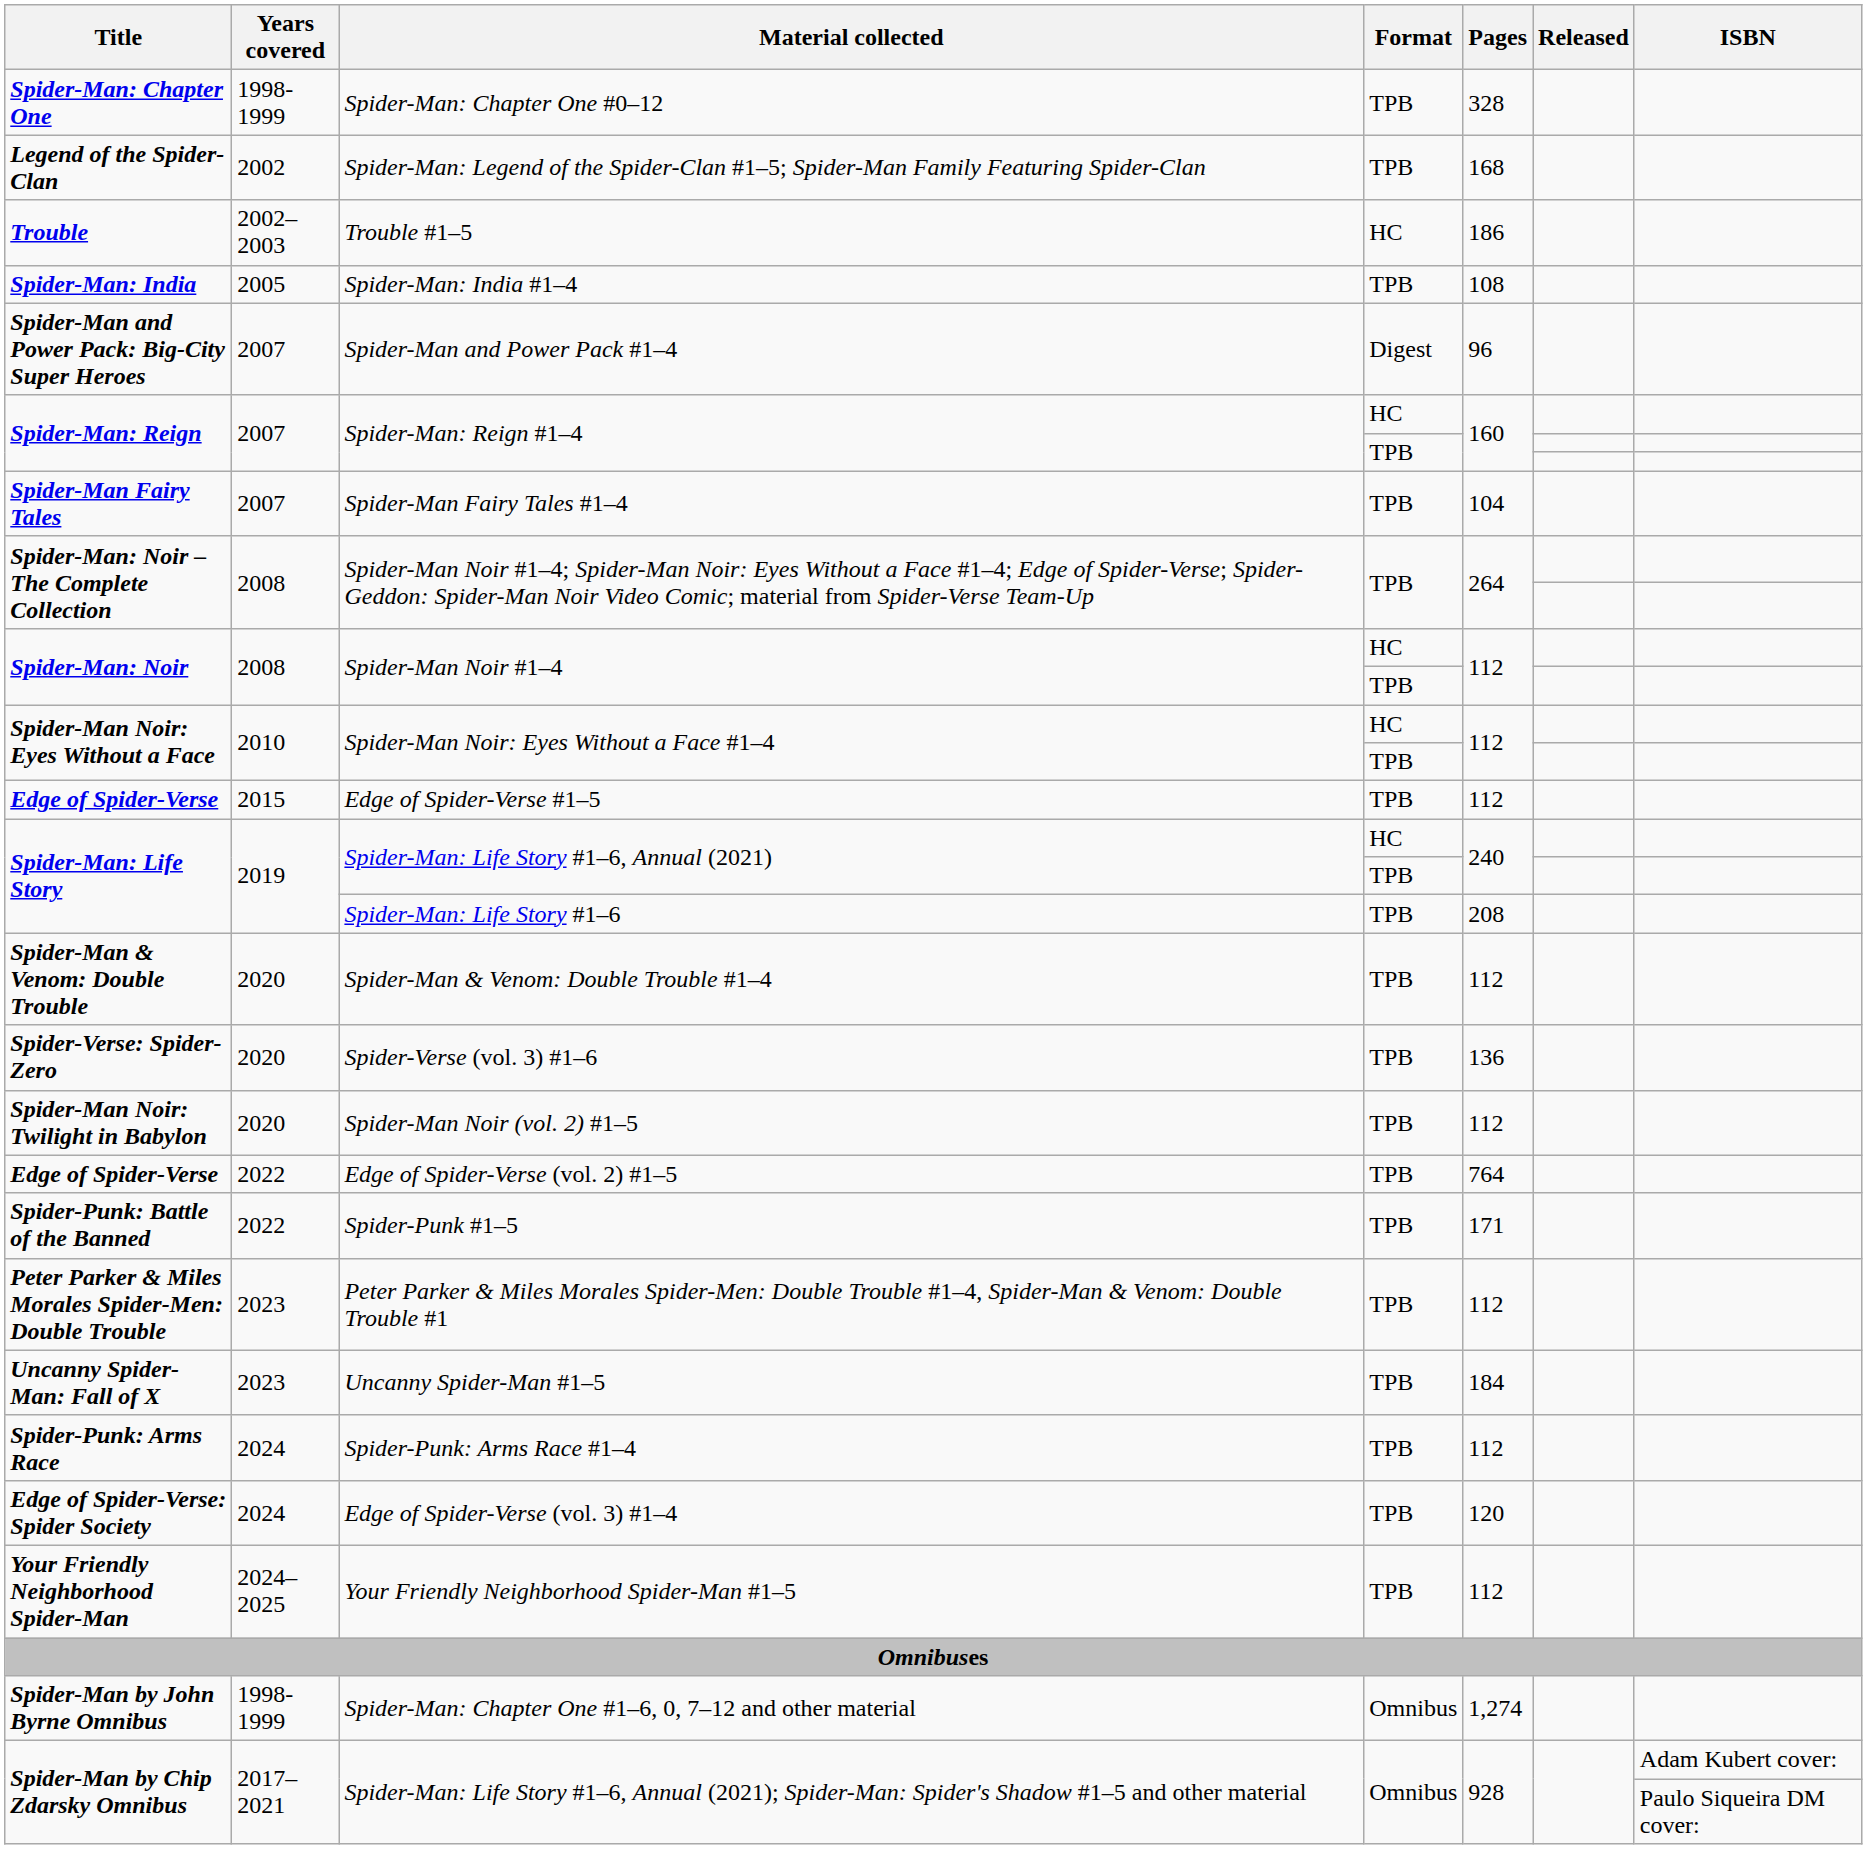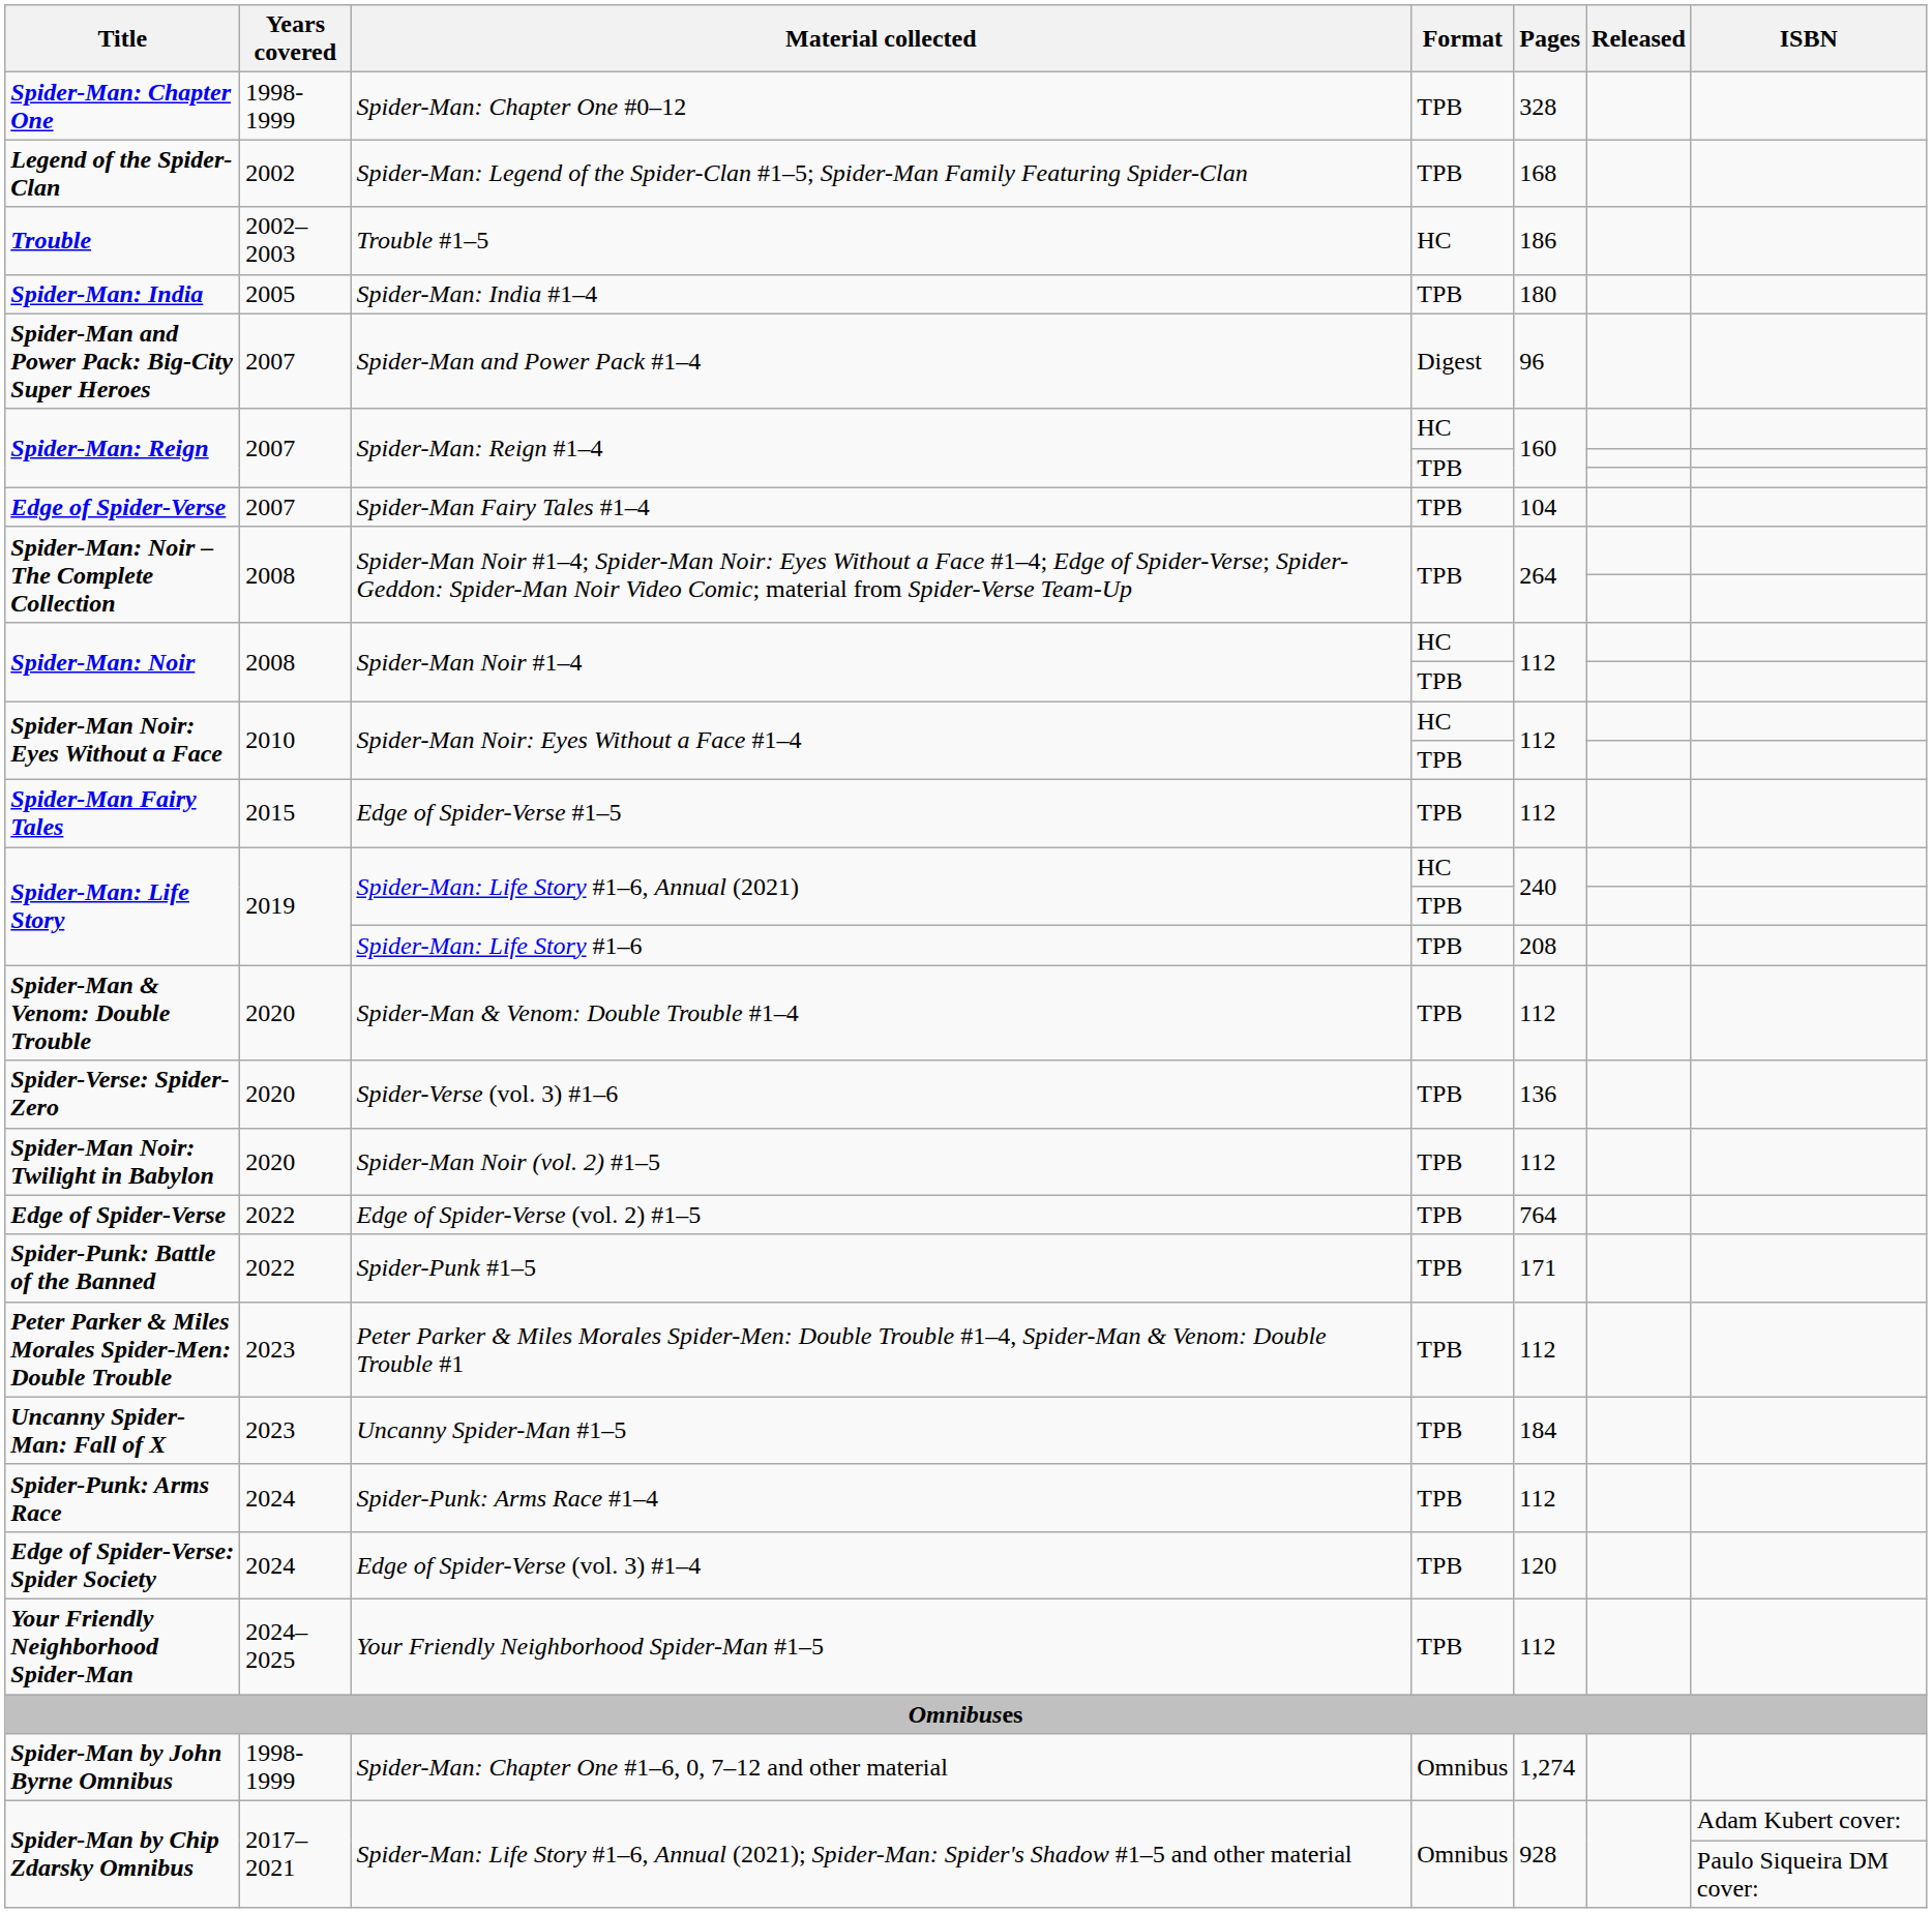Spider-Man: India #1–4 | Pages: 108 -> 180
Spider-Man Fairy Tales #1–4 | Title: Spider-Man Fairy Tales -> Edge of Spider-Verse
Edge of Spider-Verse #1–5 | Title: Edge of Spider-Verse -> Spider-Man Fairy Tales
